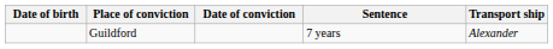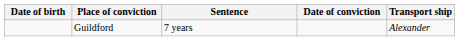columns swapped: Date of conviction <-> Sentence
